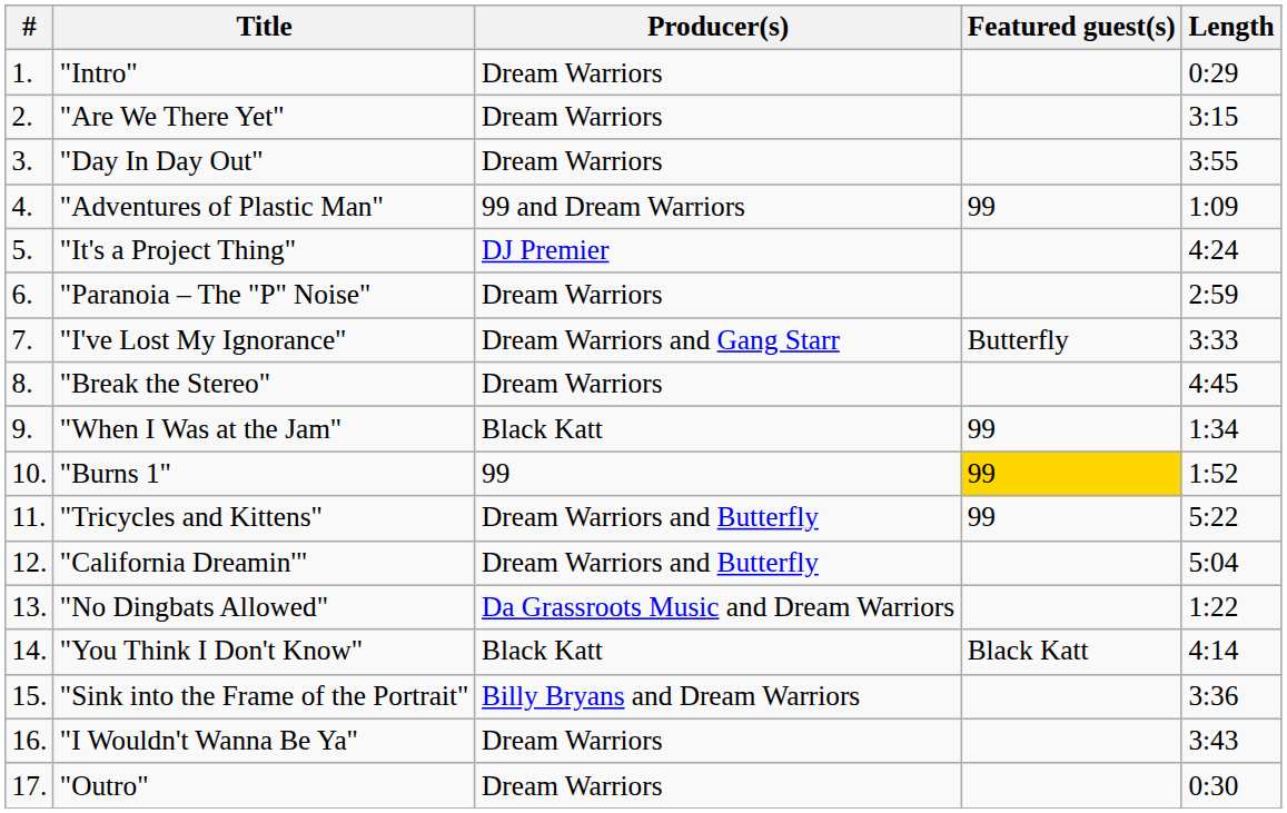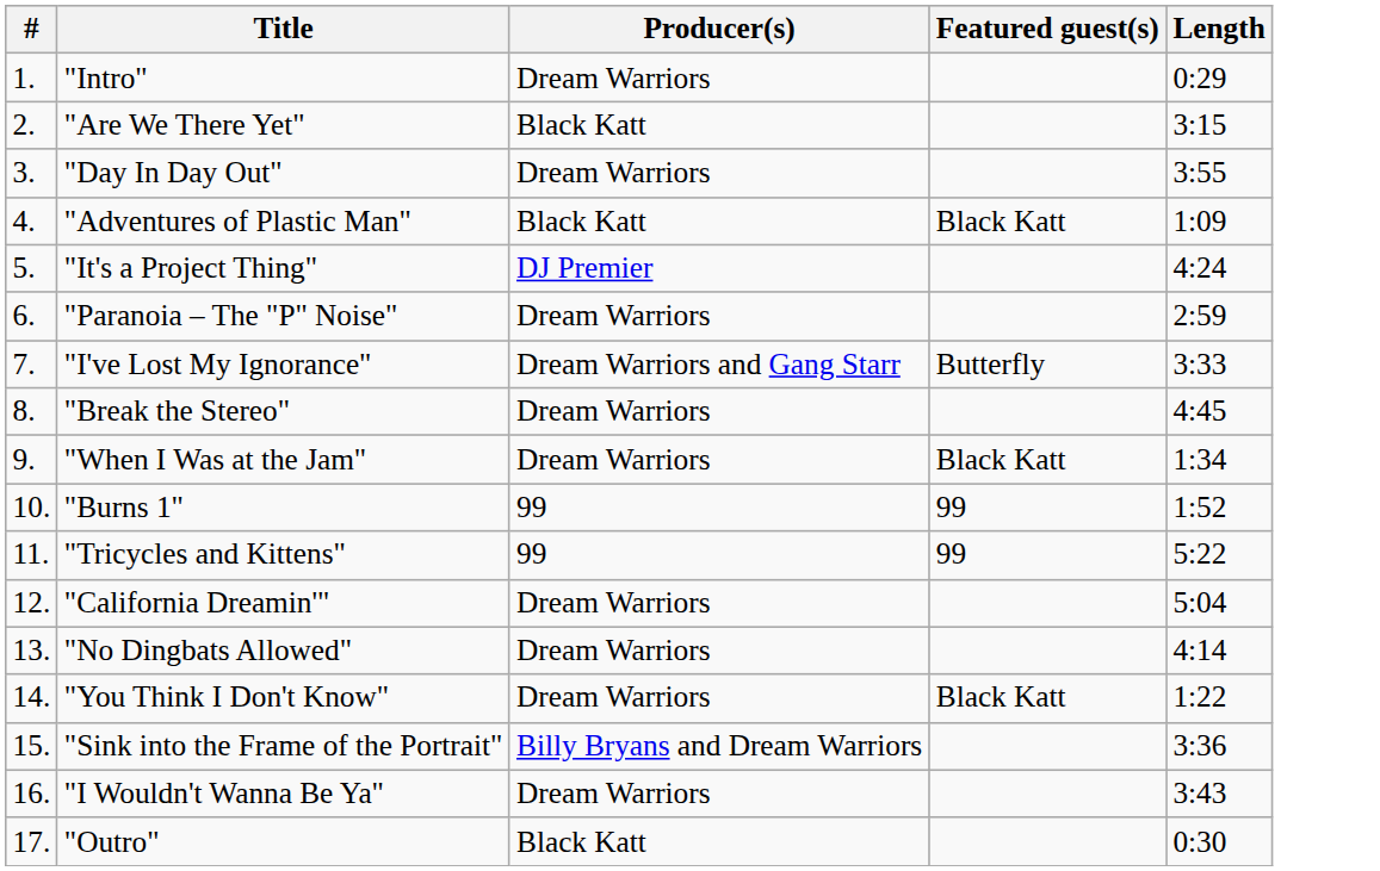"Are We There Yet" | Producer(s): Dream Warriors -> Black Katt
"Adventures of Plastic Man" | Producer(s): 99 and Dream Warriors -> Black Katt
"Adventures of Plastic Man" | Featured guest(s): 99 -> Black Katt
"When I Was at the Jam" | Producer(s): Black Katt -> Dream Warriors
"When I Was at the Jam" | Featured guest(s): 99 -> Black Katt
"Burns 1" | Featured guest(s): gold background -> no background
"Tricycles and Kittens" | Producer(s): Dream Warriors and Butterfly -> 99
"California Dreamin'" | Producer(s): Dream Warriors and Butterfly -> Dream Warriors
"No Dingbats Allowed" | Producer(s): Da Grassroots Music and Dream Warriors -> Dream Warriors
"No Dingbats Allowed" | Length: 1:22 -> 4:14
"You Think I Don't Know" | Producer(s): Black Katt -> Dream Warriors
"You Think I Don't Know" | Length: 4:14 -> 1:22
"Outro" | Producer(s): Dream Warriors -> Black Katt
